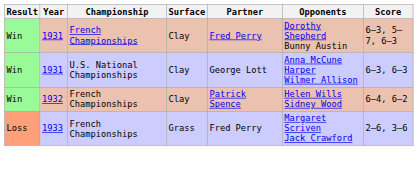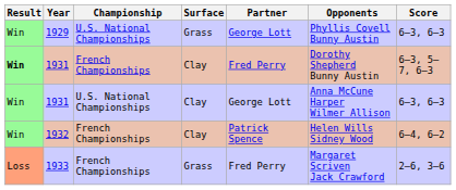+ row: Win | 1929 | U.S. National Championships | Grass | George Lott | Phyllis Covell Bunny Austin | 6–3, 6–3
1931 / French Championships | Result: normal -> bold
